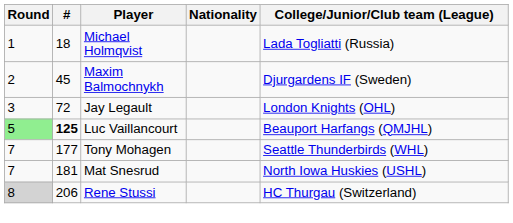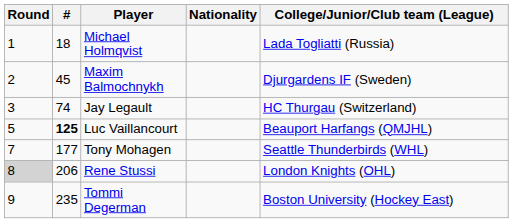Jay Legault | #: 72 -> 74
Jay Legault | College/Junior/Club team (League): London Knights (OHL) -> HC Thurgau (Switzerland)
Luc Vaillancourt | Round: lightgreen background -> no background
- row: 7 | 181 | Mat Snesrud | North Iowa Huskies (USHL)
Rene Stussi | College/Junior/Club team (League): HC Thurgau (Switzerland) -> London Knights (OHL)
+ row: 9 | 235 | Tommi Degerman | Boston University (Hockey East)
